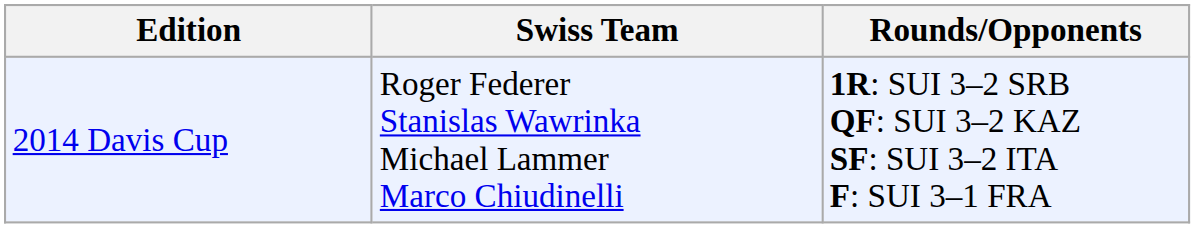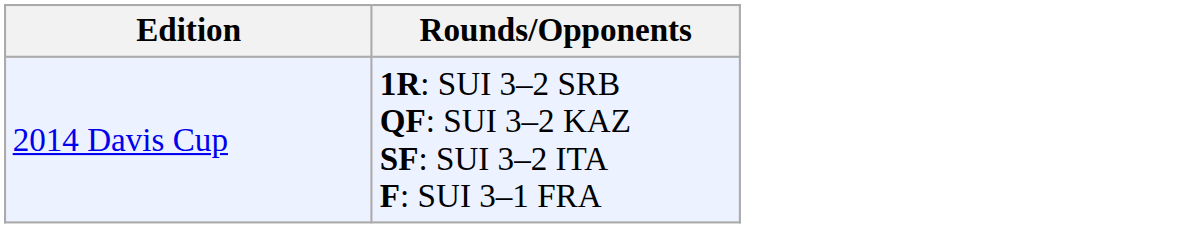- column: Swiss Team | Roger Federer Stanislas Wawrinka Michael Lammer Marco Chiudinelli
